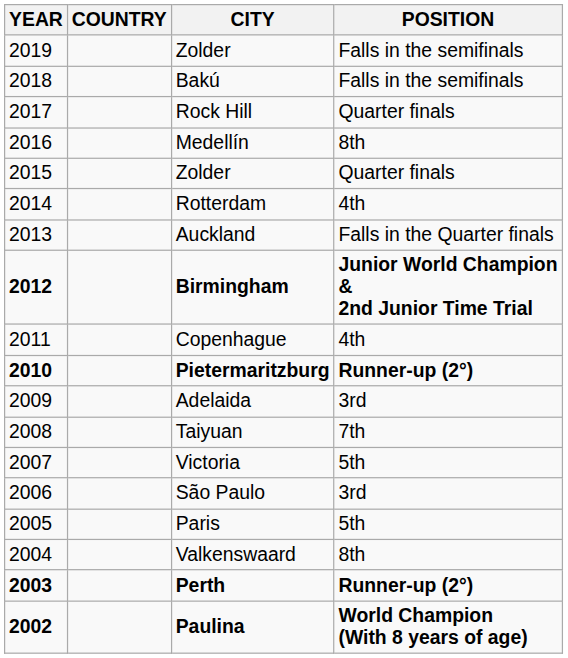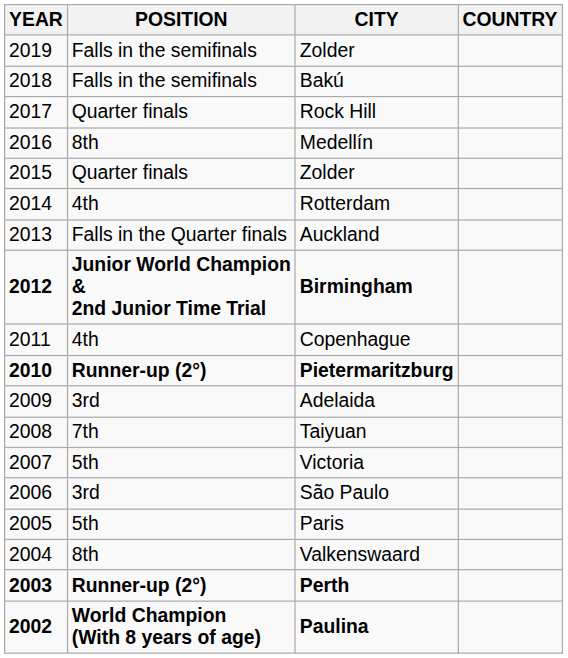columns swapped: COUNTRY <-> POSITION
